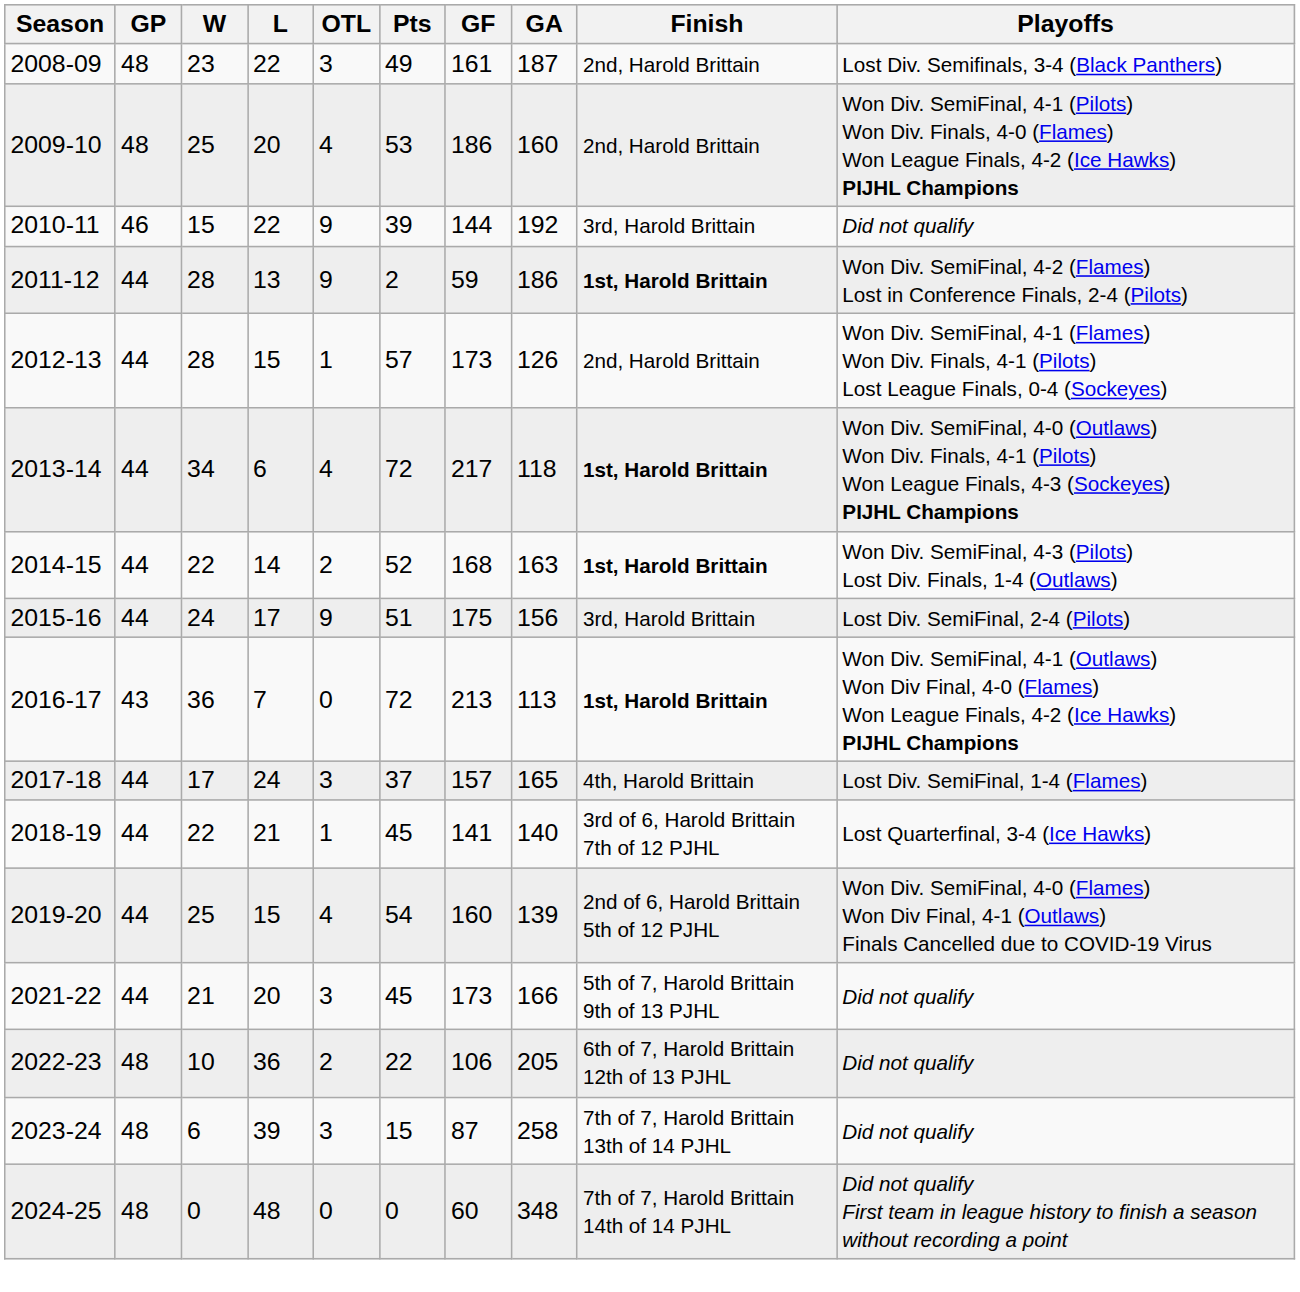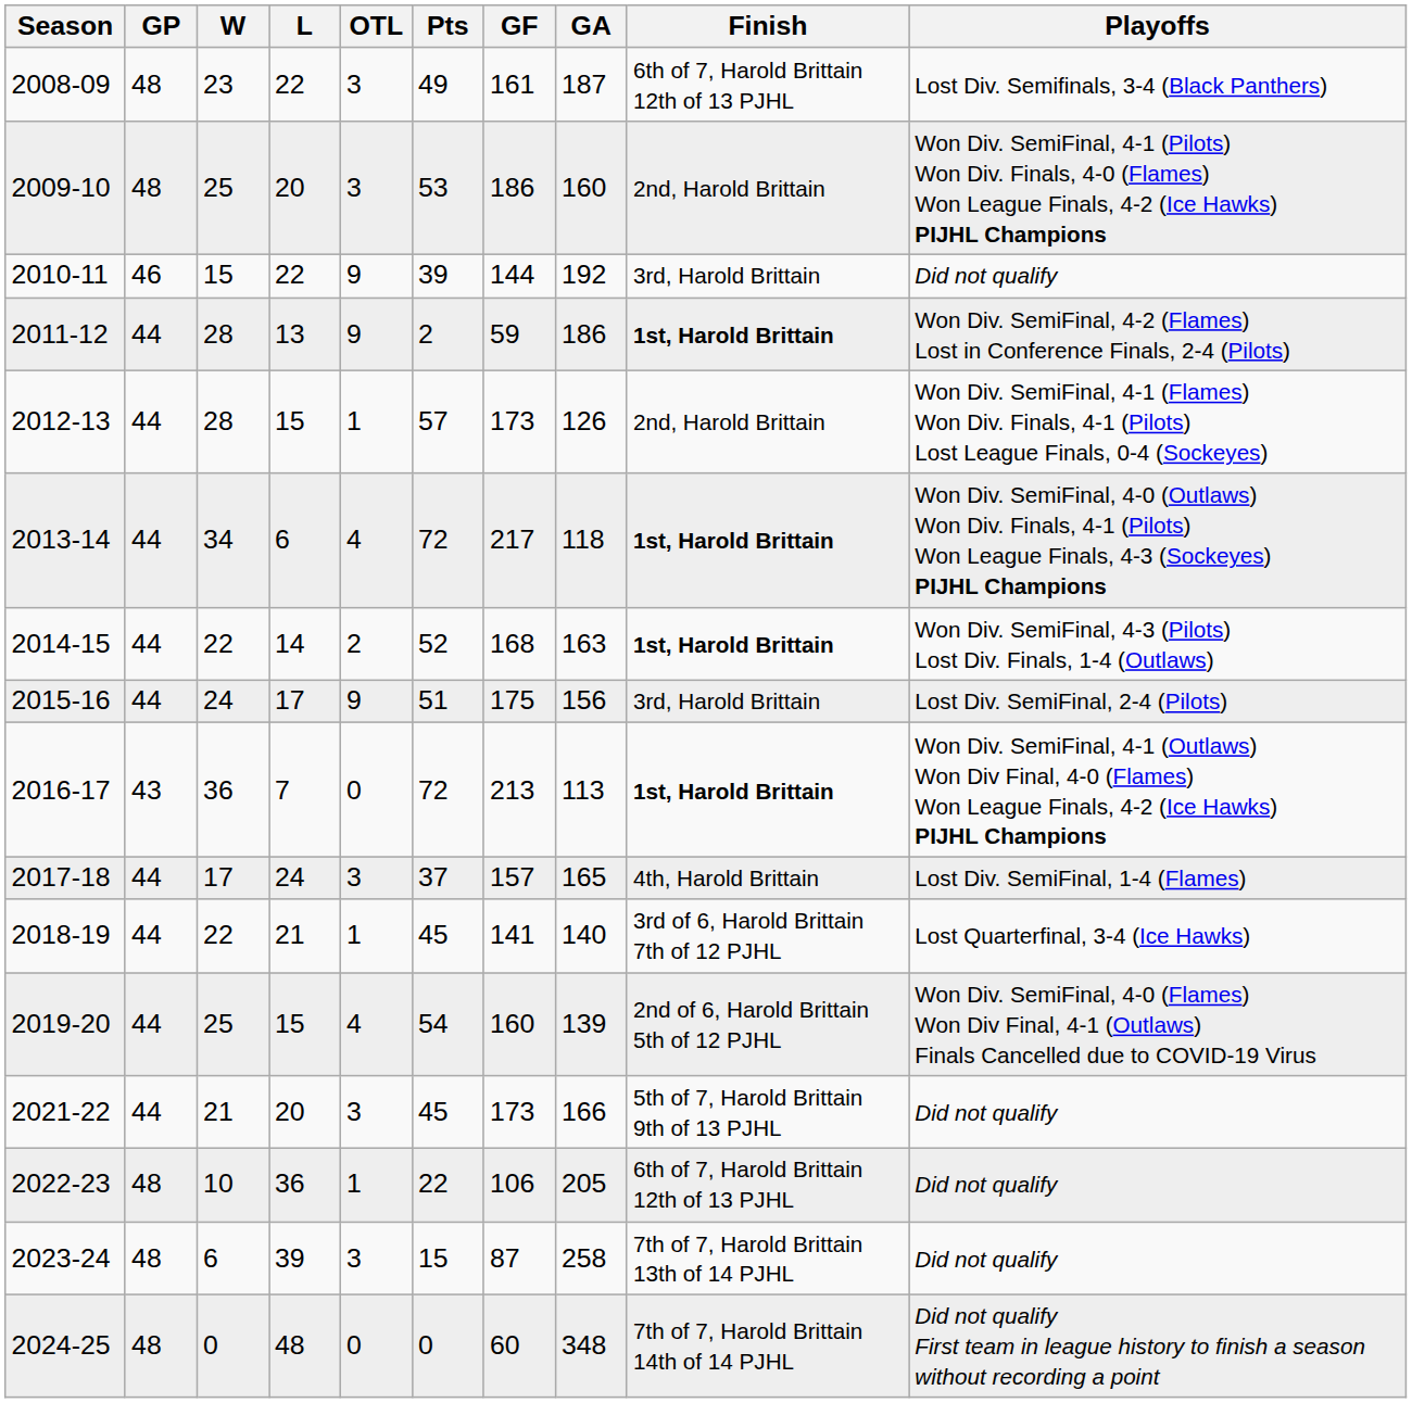2008-09 | Finish: 2nd, Harold Brittain -> 6th of 7, Harold Brittain 12th of 13 PJHL
2009-10 | OTL: 4 -> 3
2022-23 | OTL: 2 -> 1
